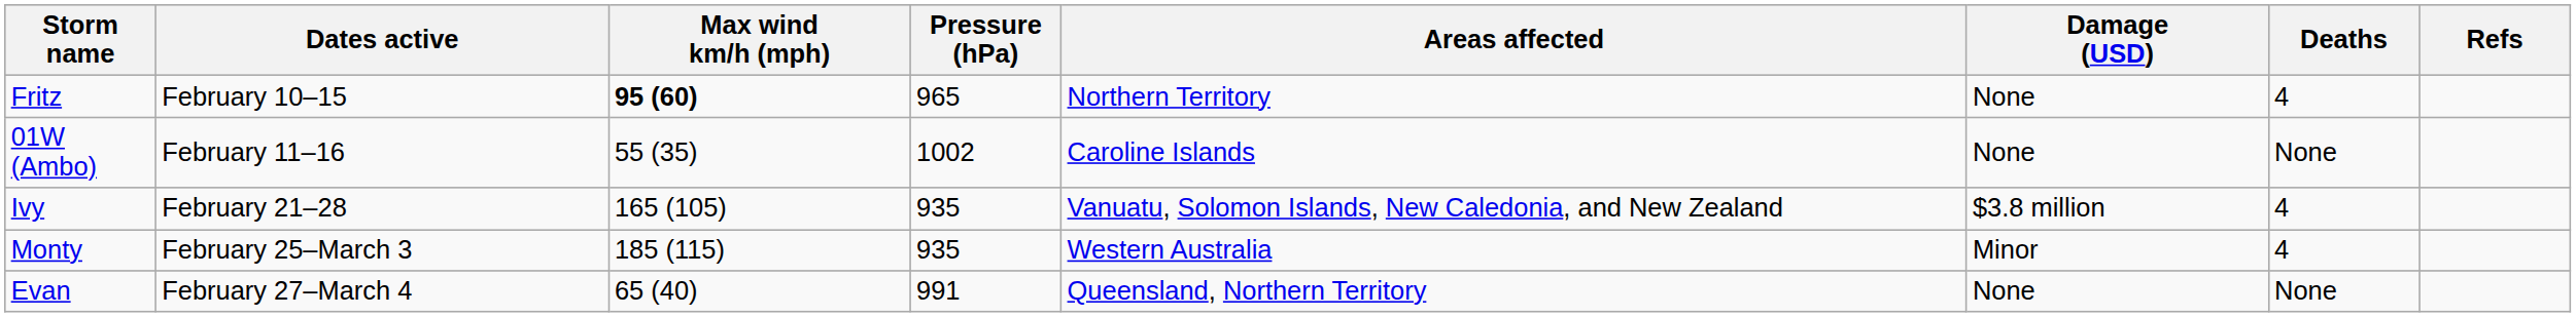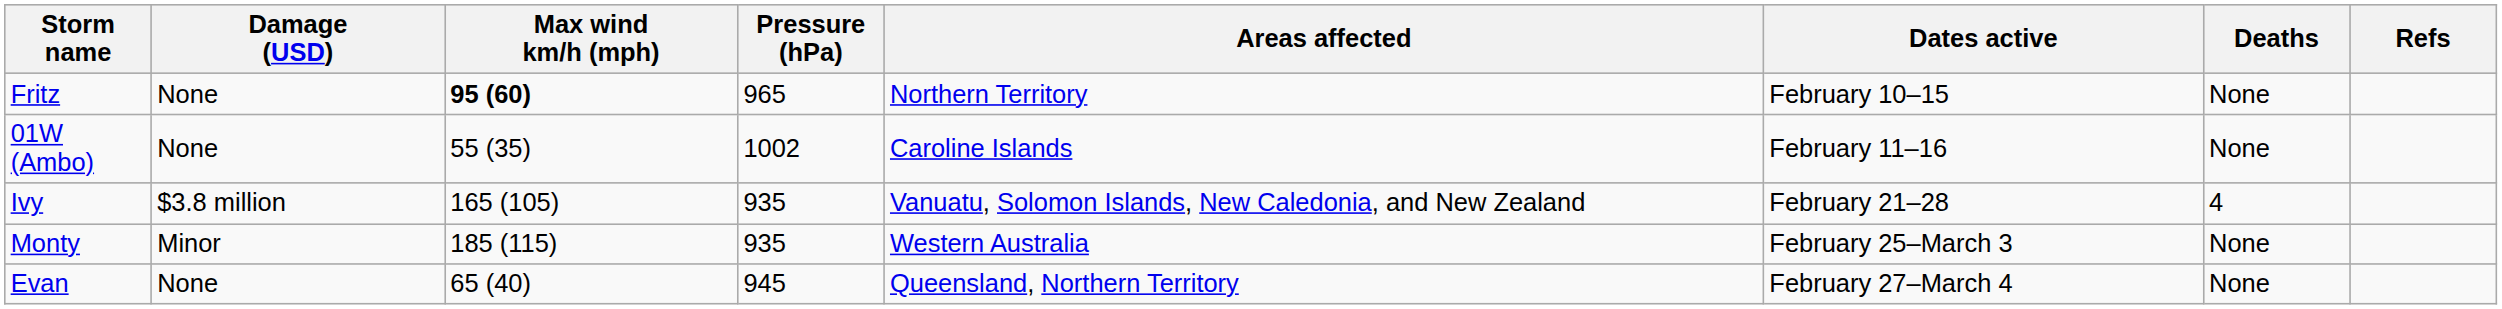columns swapped: Dates active <-> Damage (USD)
Fritz | Deaths: 4 -> None
Monty | Deaths: 4 -> None
Evan | Pressure (hPa): 991 -> 945
